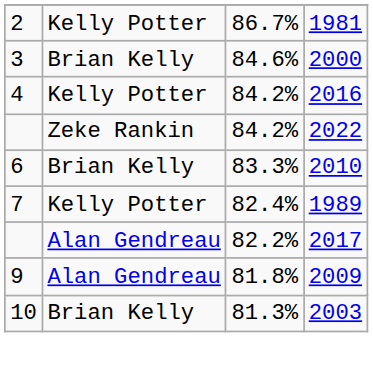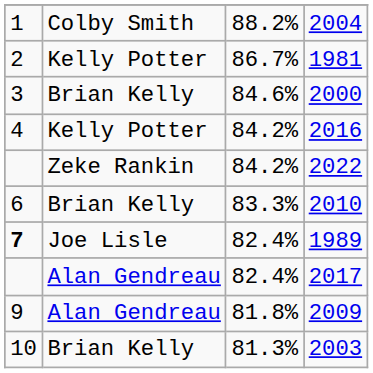+ row: 1 | Colby Smith | 88.2% | 2004
1989 | column 1: normal -> bold
1989 | column 2: Kelly Potter -> Joe Lisle
2017 | column 3: 82.2% -> 82.4%
